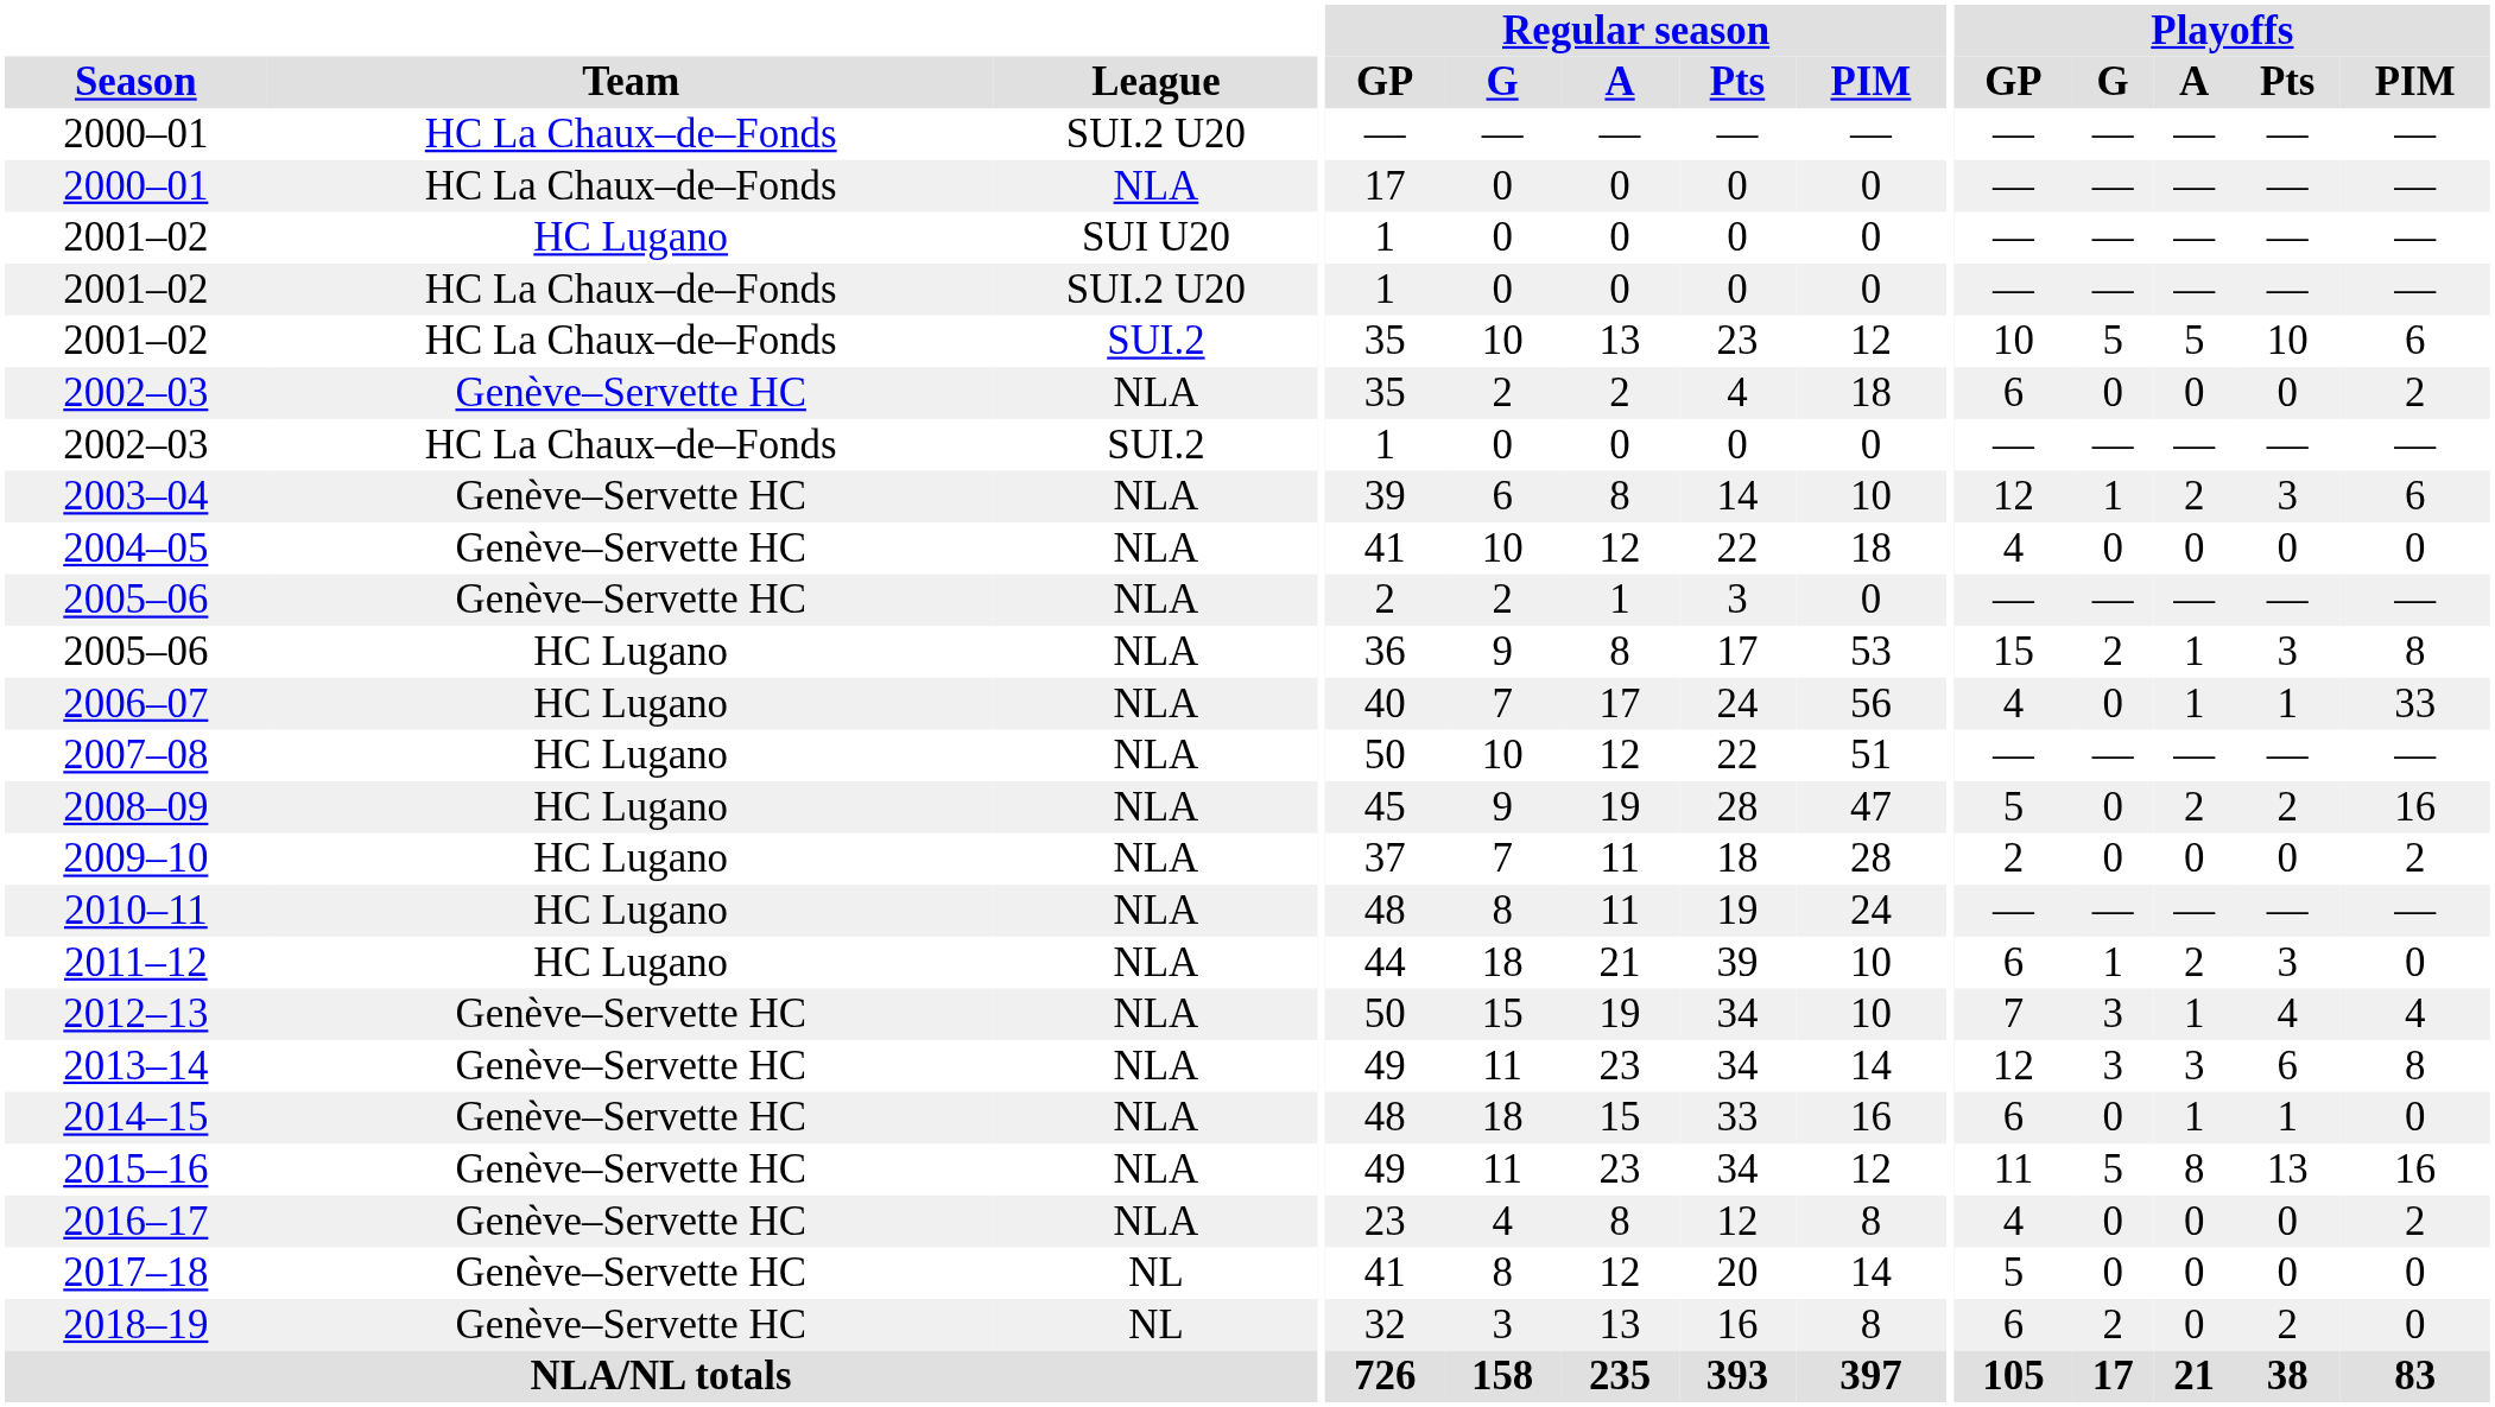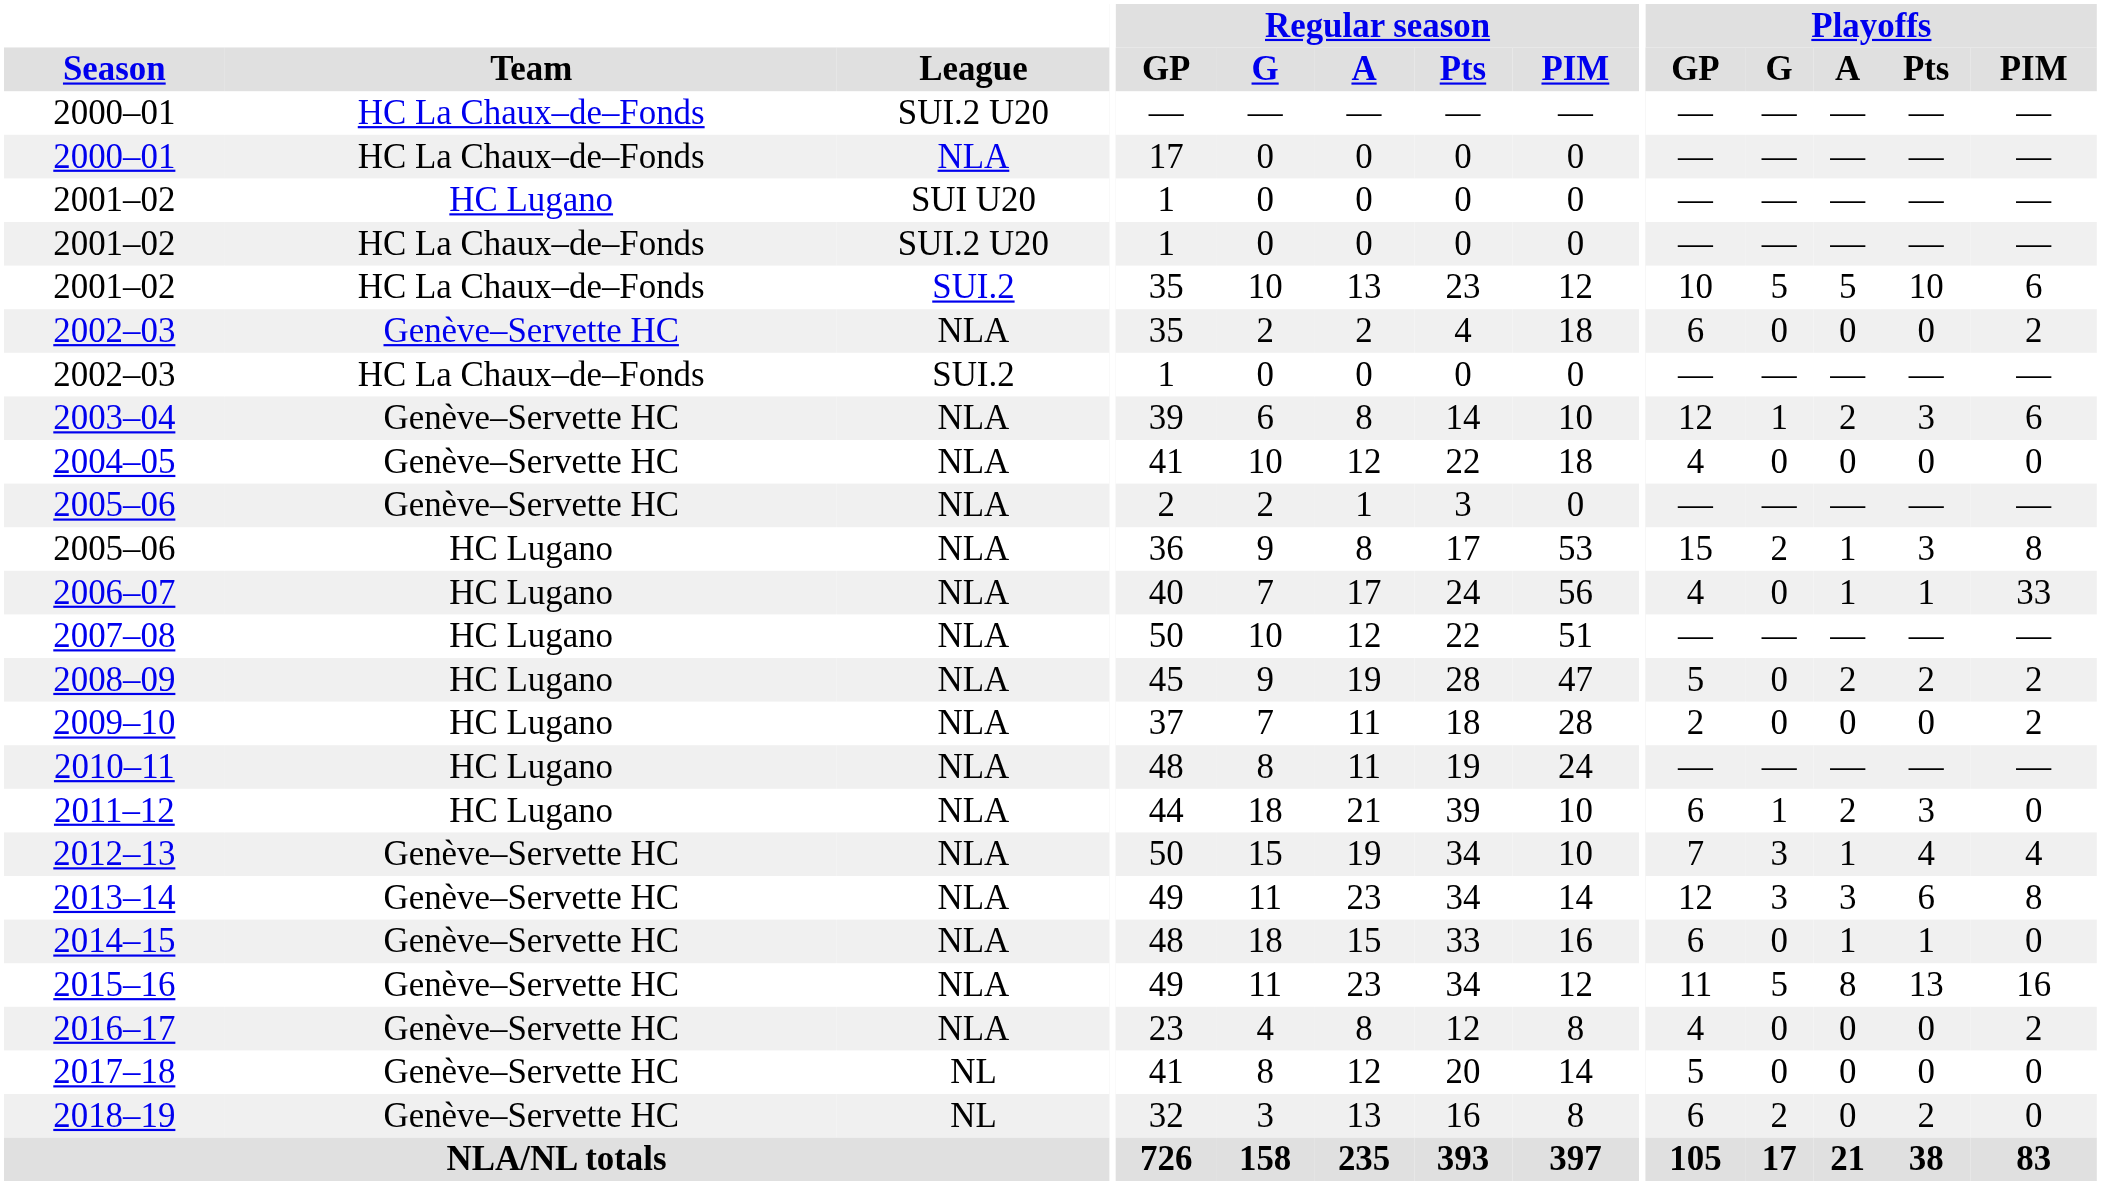2008–09 | Playoffs / PIM: 16 -> 2
